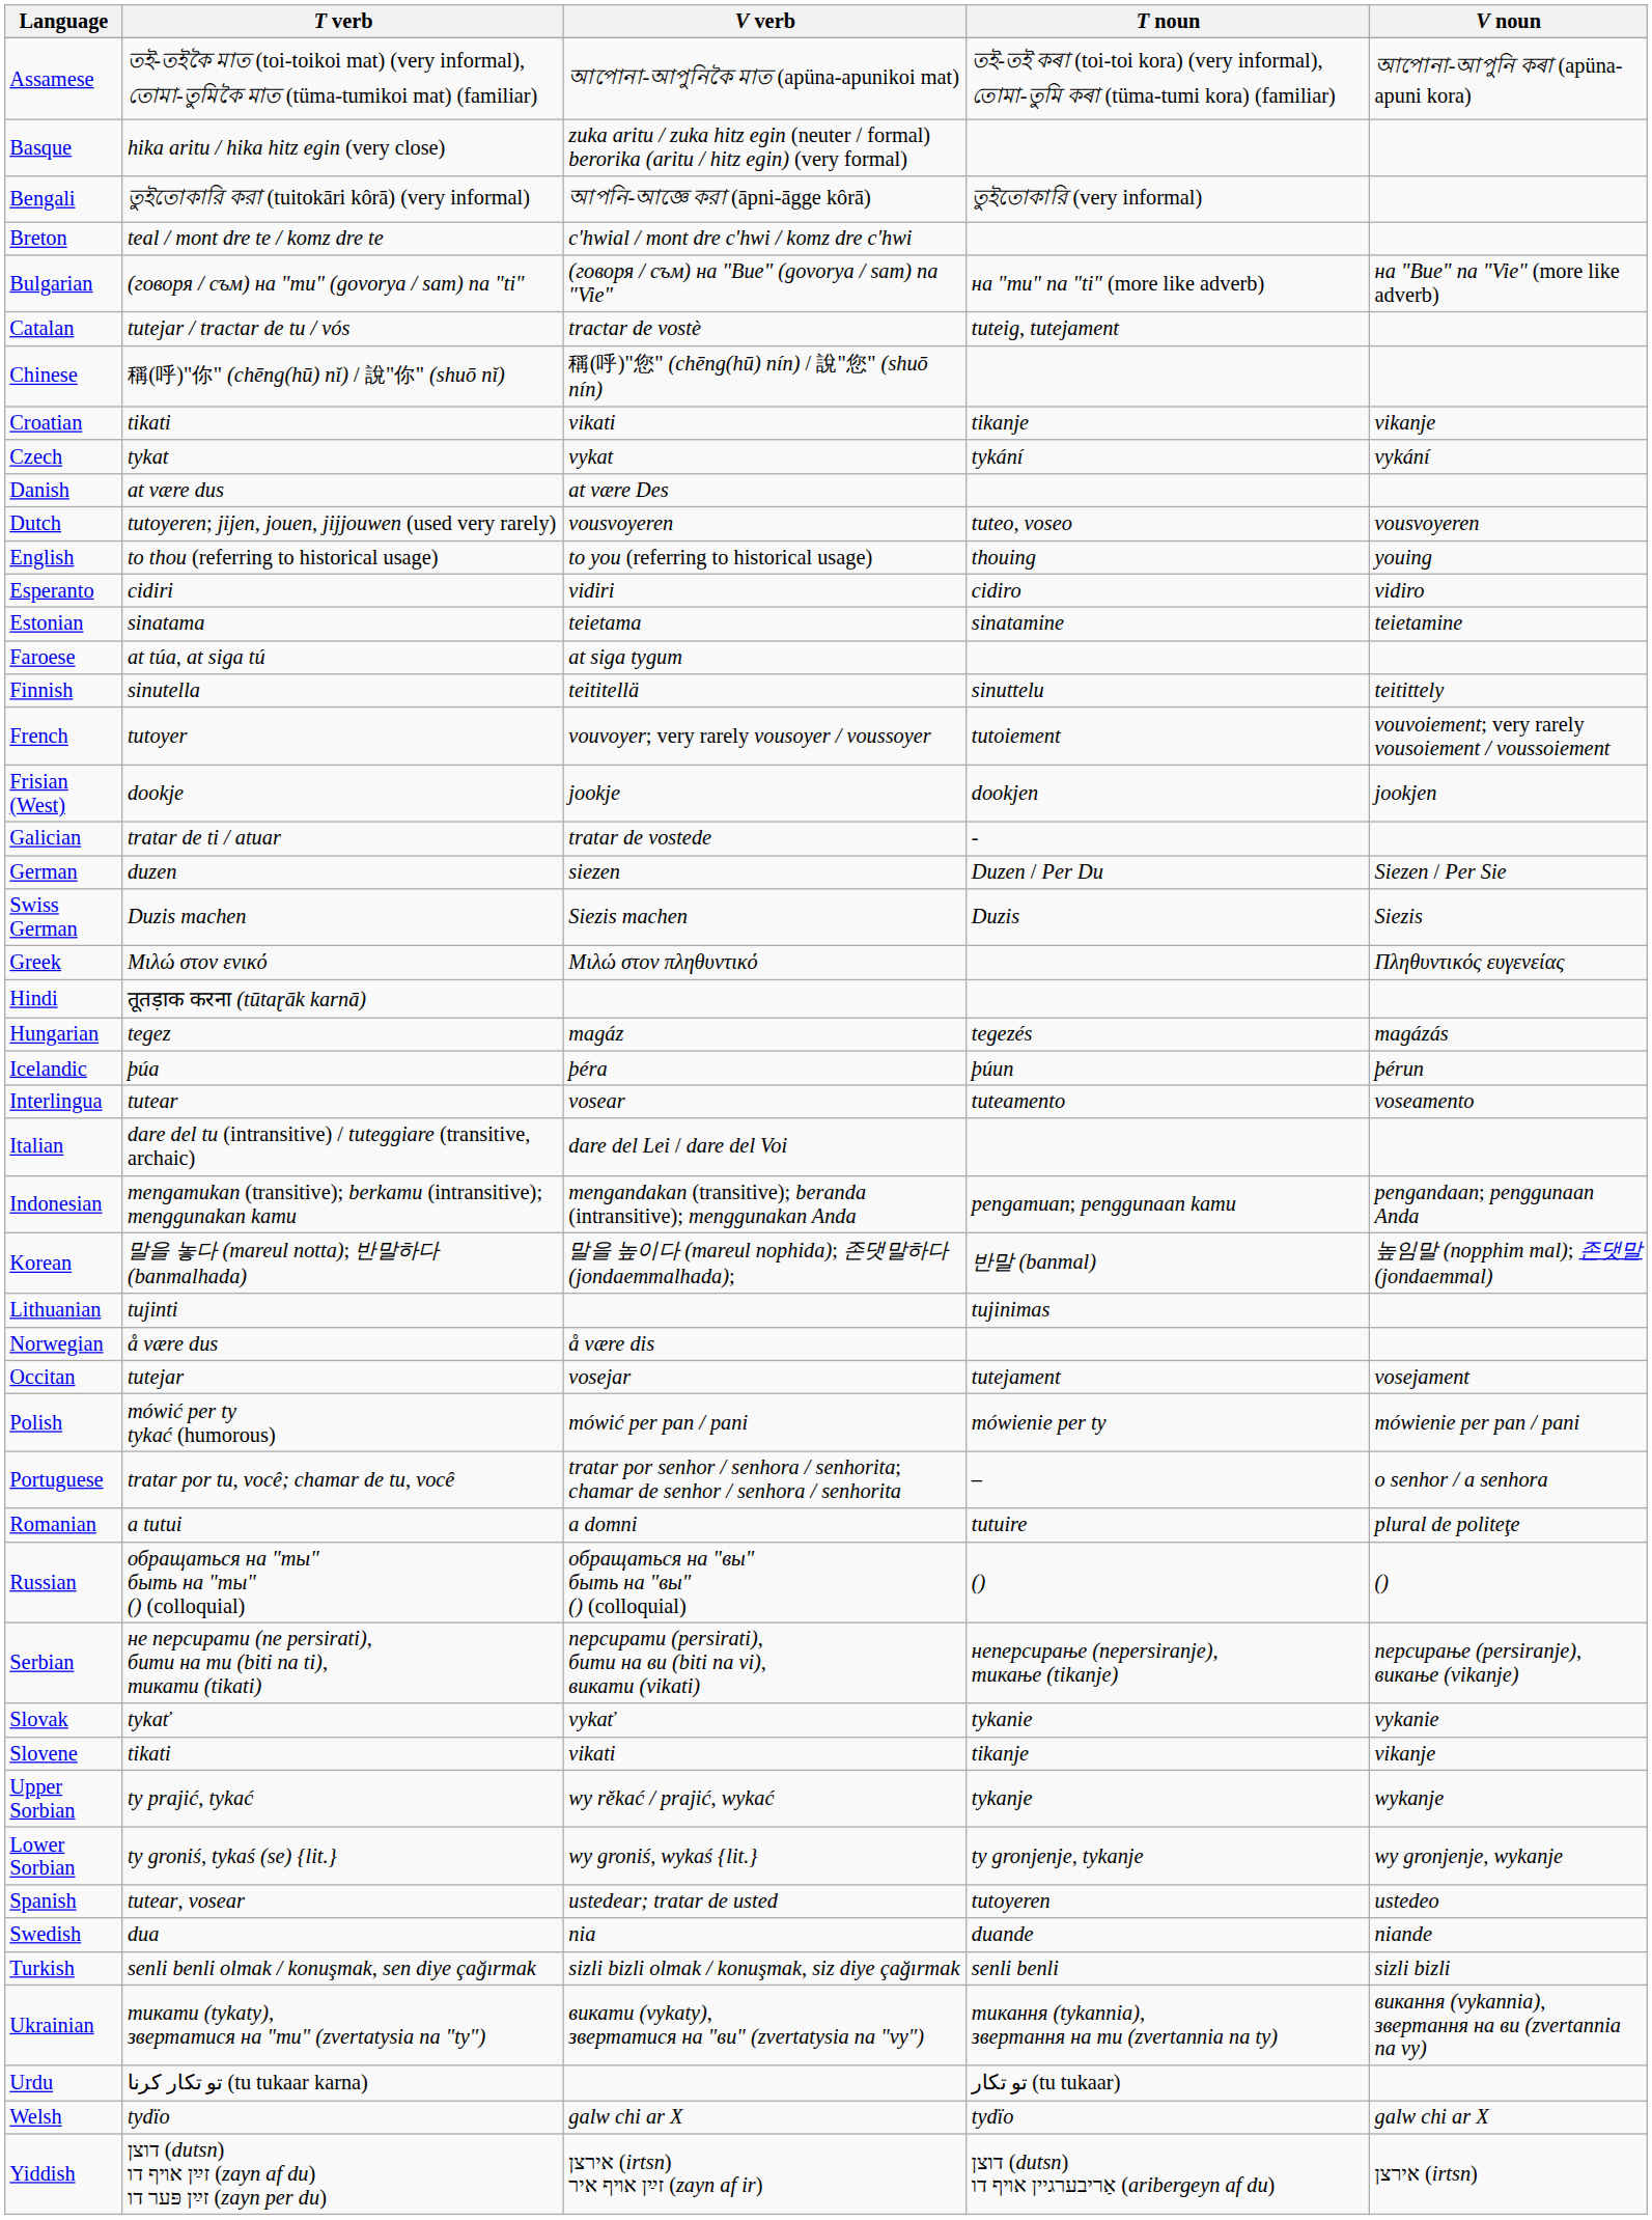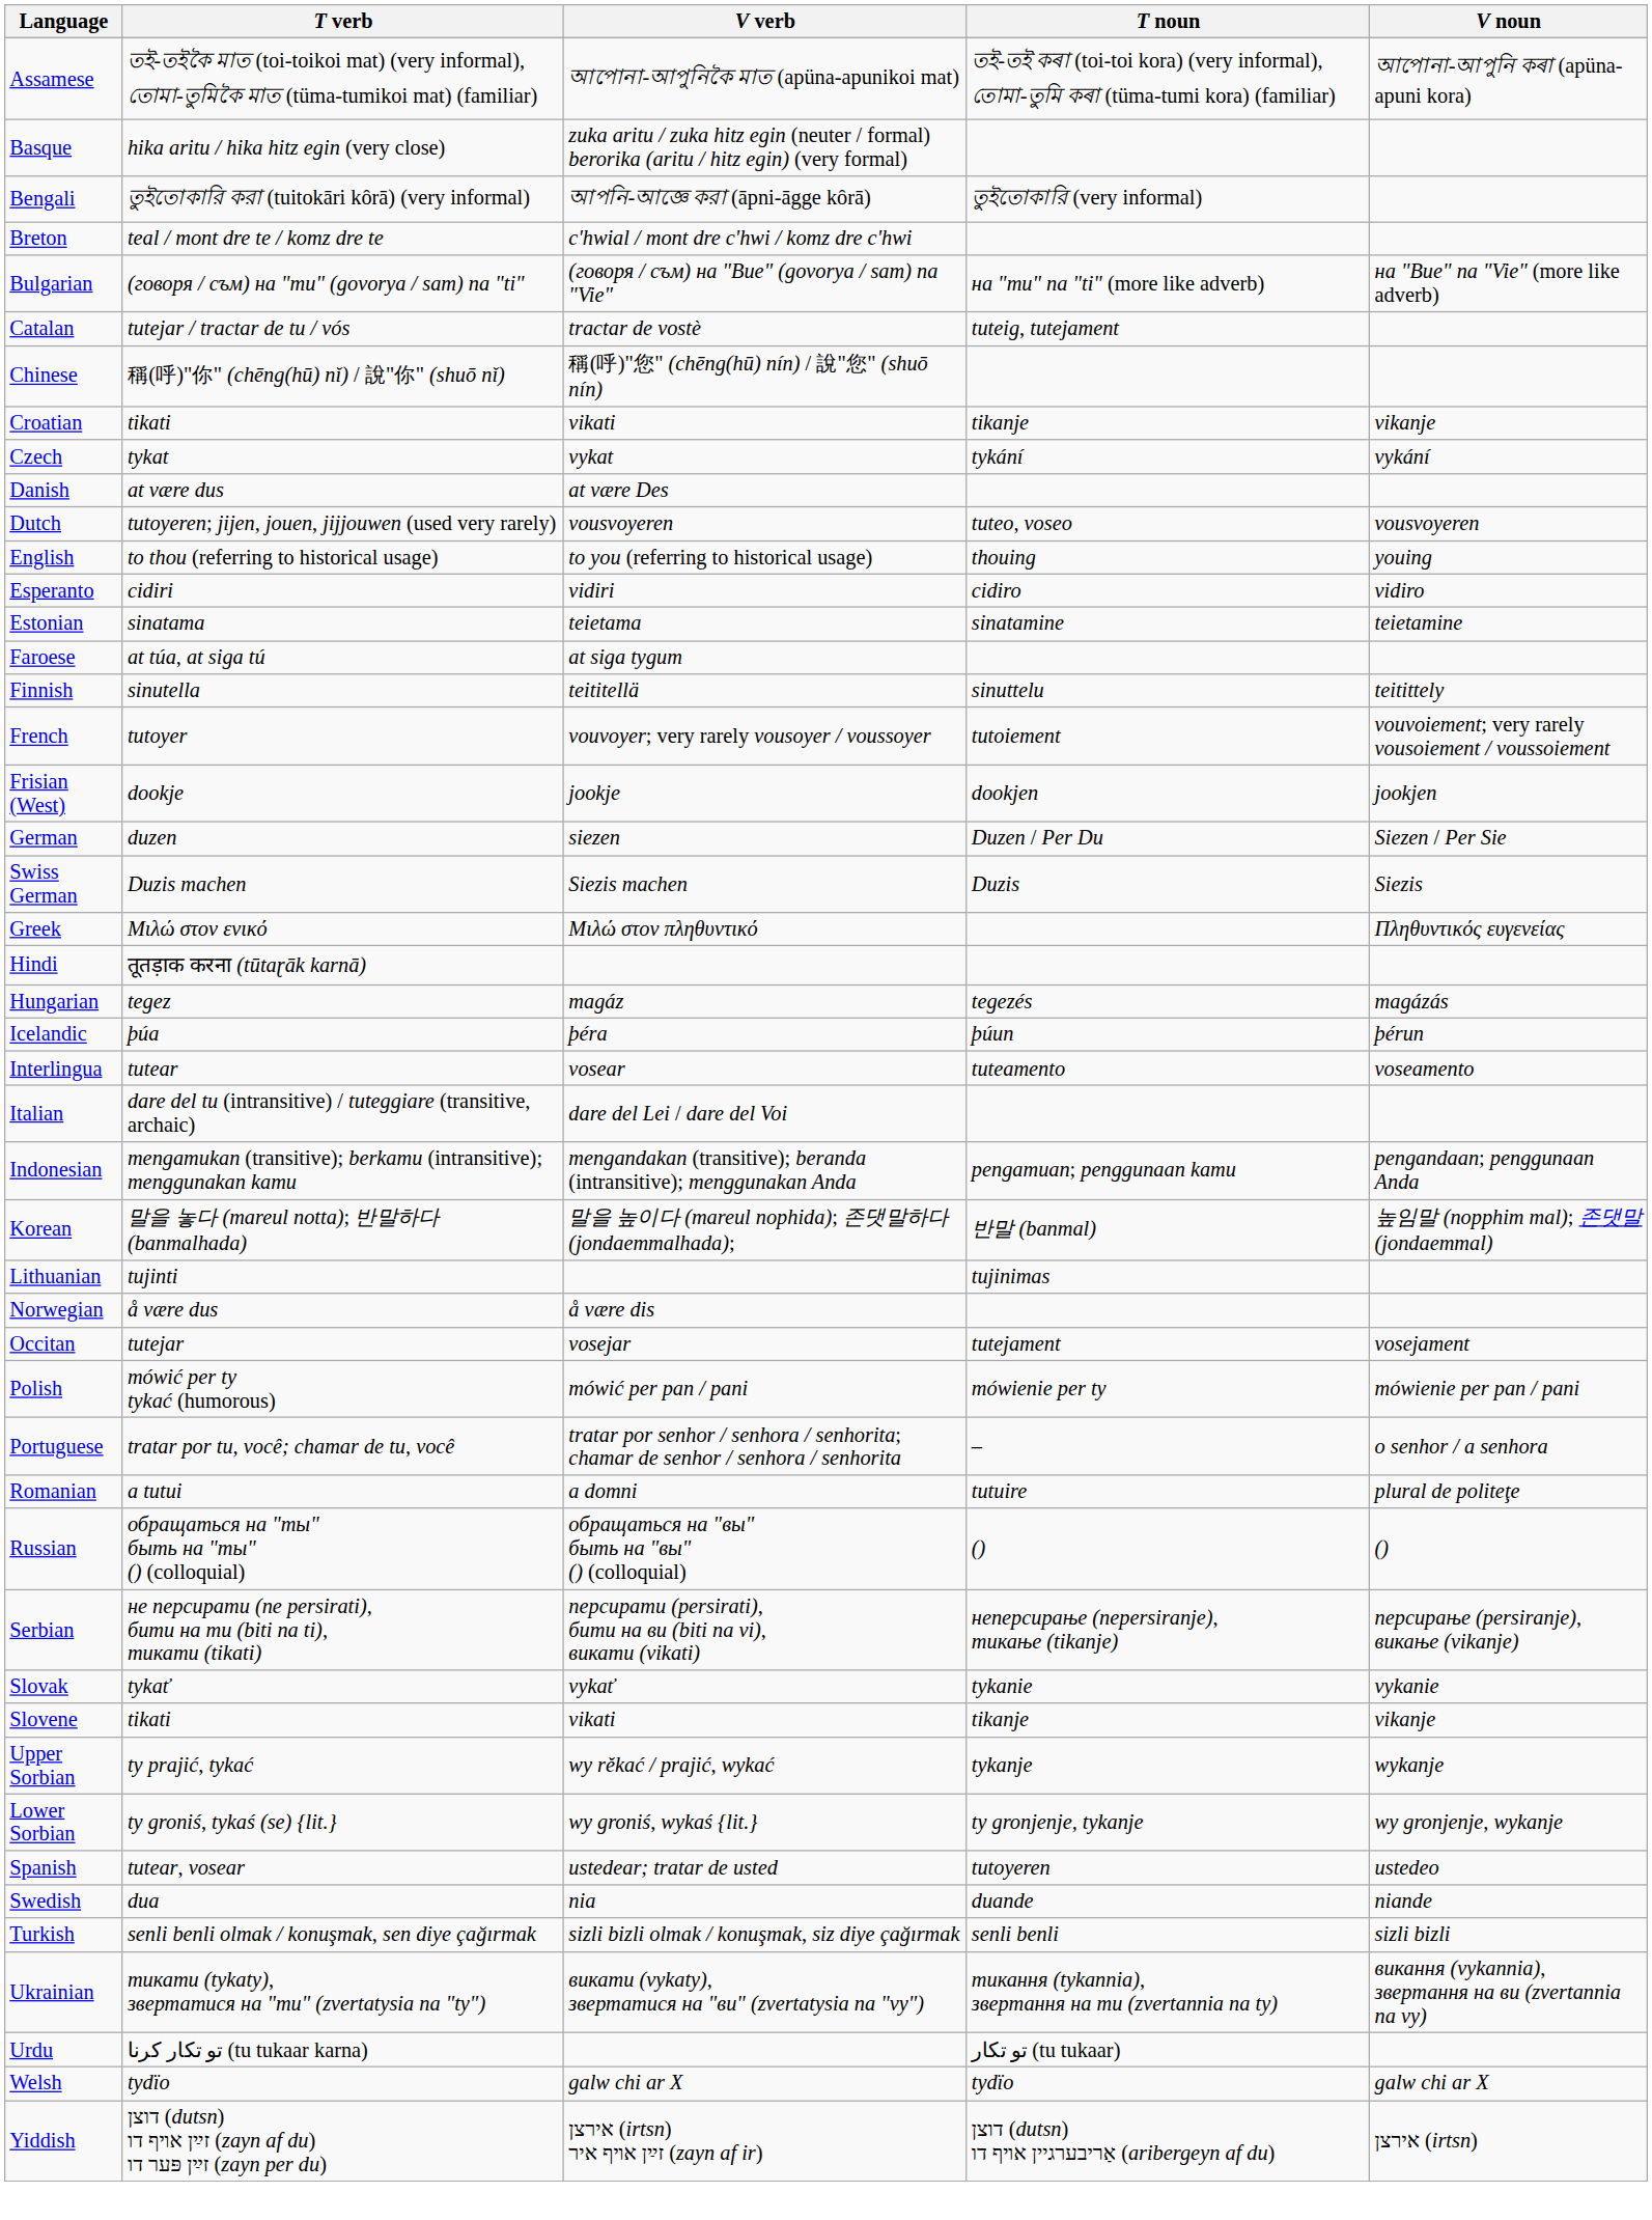- row: Galician | tratar de ti / atuar | tratar de vostede | -
